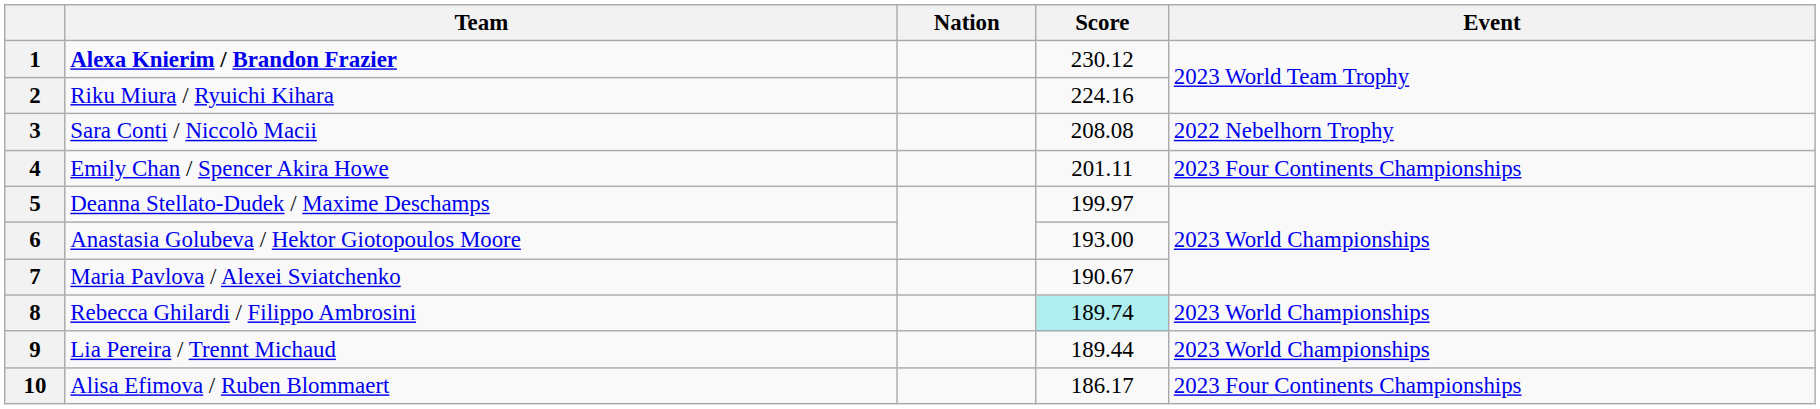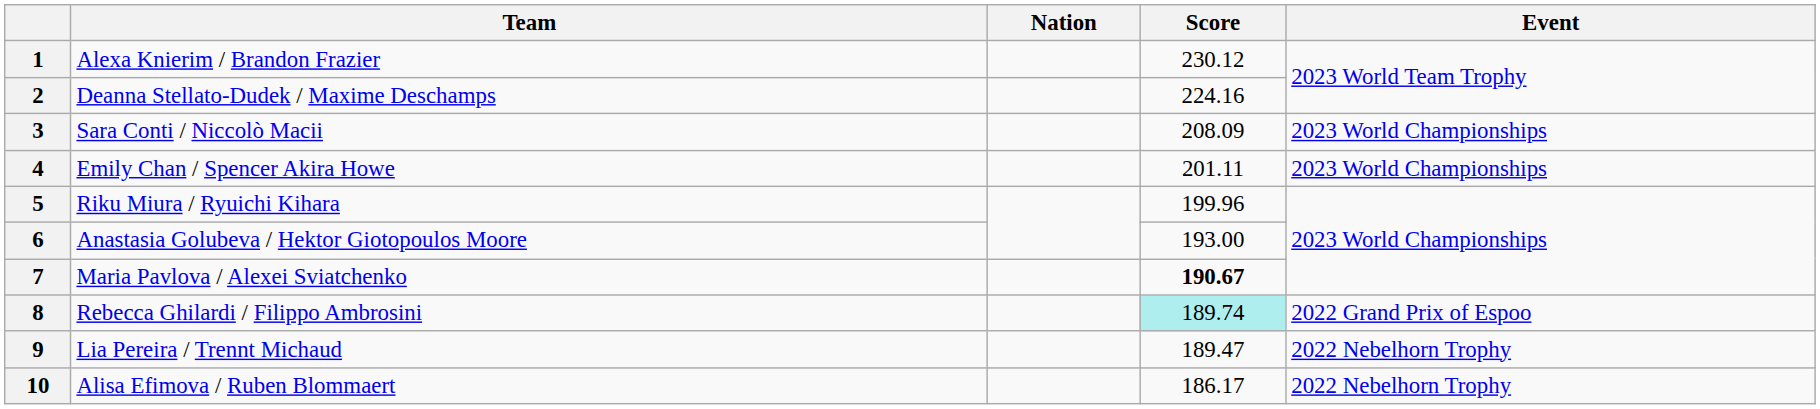1 | Team: bold -> normal
2 | Team: Riku Miura / Ryuichi Kihara -> Deanna Stellato-Dudek / Maxime Deschamps
3 | Score: 208.08 -> 208.09
3 | Event: 2022 Nebelhorn Trophy -> 2023 World Championships
4 | Event: 2023 Four Continents Championships -> 2023 World Championships
5 | Team: Deanna Stellato-Dudek / Maxime Deschamps -> Riku Miura / Ryuichi Kihara
5 | Score: 199.97 -> 199.96
7 | Score: normal -> bold
8 | Event: 2023 World Championships -> 2022 Grand Prix of Espoo
9 | Score: 189.44 -> 189.47
9 | Event: 2023 World Championships -> 2022 Nebelhorn Trophy
10 | Event: 2023 Four Continents Championships -> 2022 Nebelhorn Trophy
